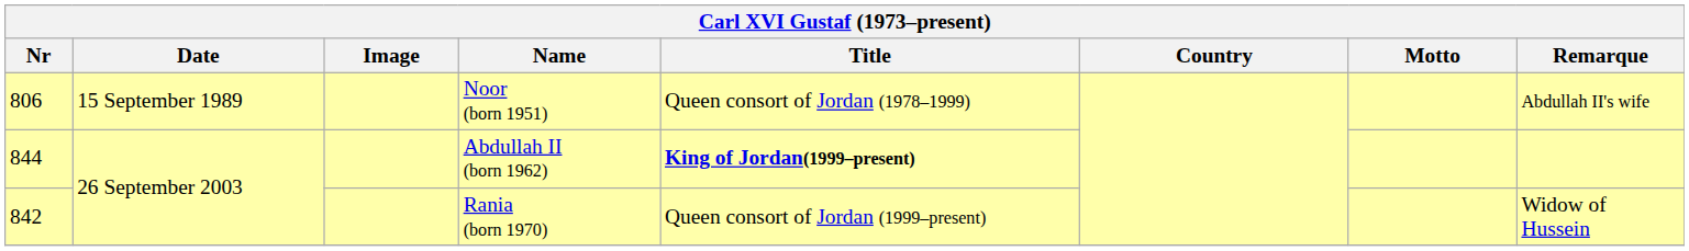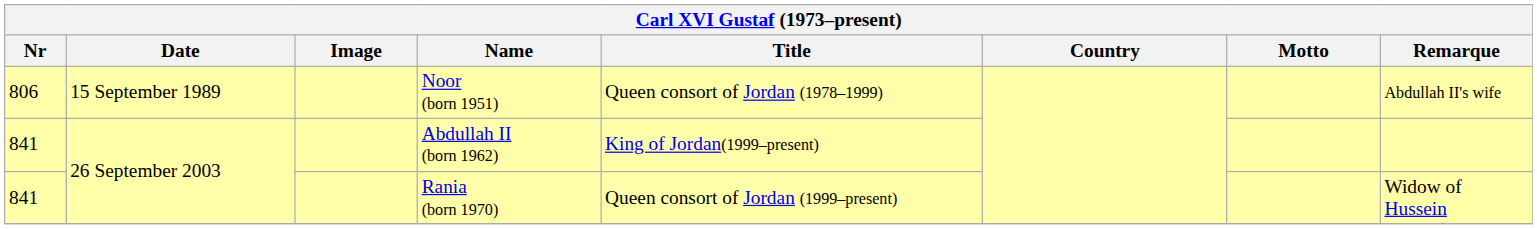Abdullah II (born 1962) | Nr: 844 -> 841
Abdullah II (born 1962) | Title: bold -> normal
Rania (born 1970) | Nr: 842 -> 841
